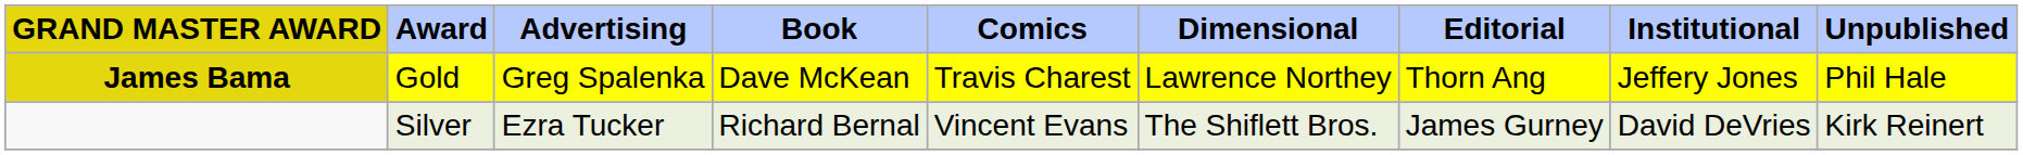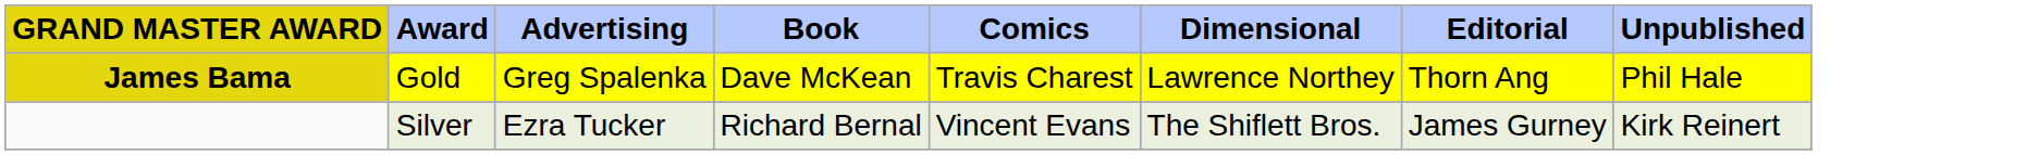- column: Institutional | Jeffery Jones | David DeVries
